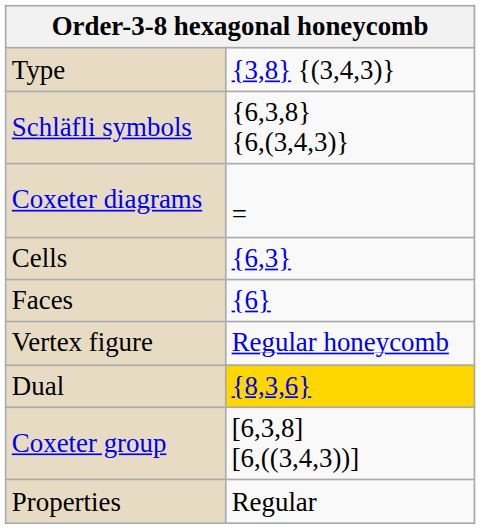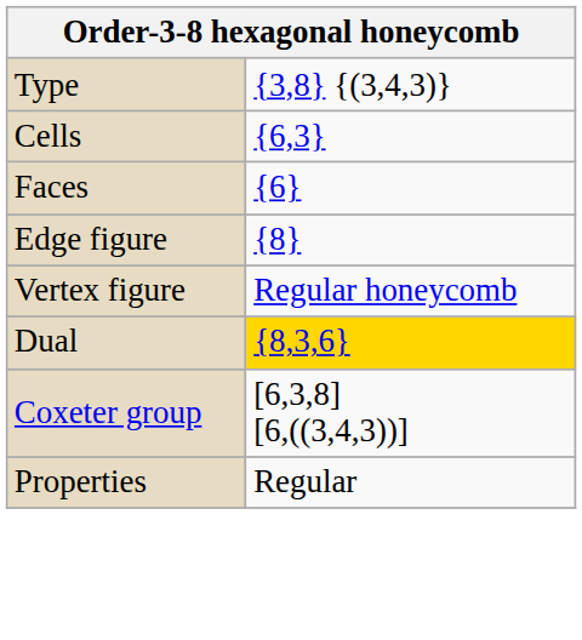- row: Schläfli symbols | {6,3,8} {6,(3,4,3)}
- row: Coxeter diagrams | =
+ row: Edge figure | {8}
